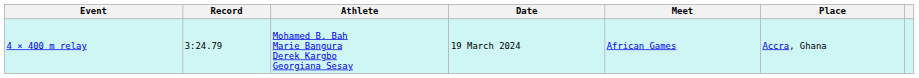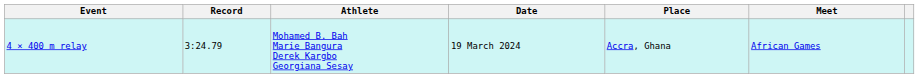columns swapped: Meet <-> Place
